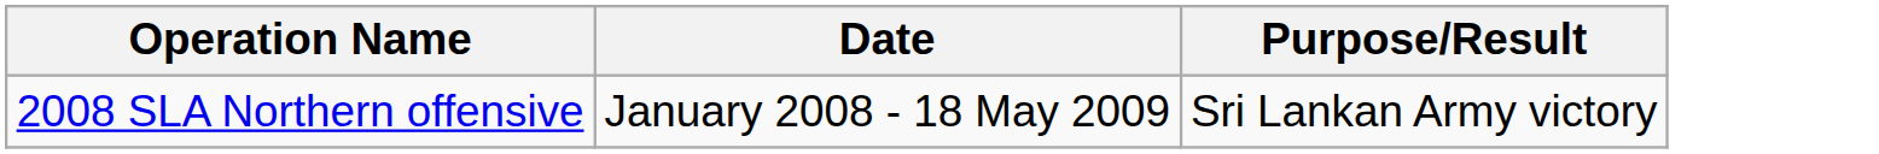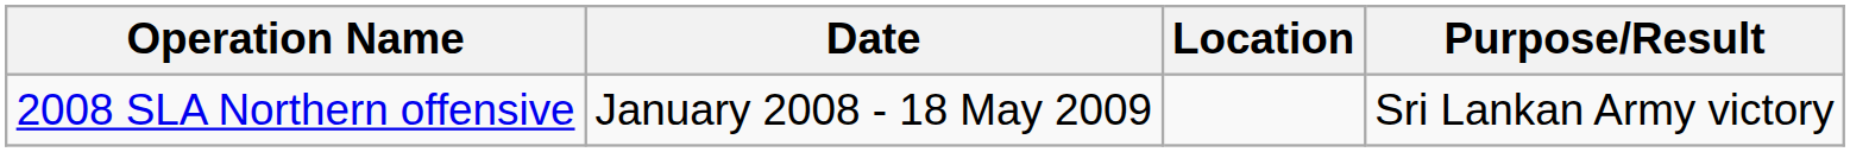+ column: Location
